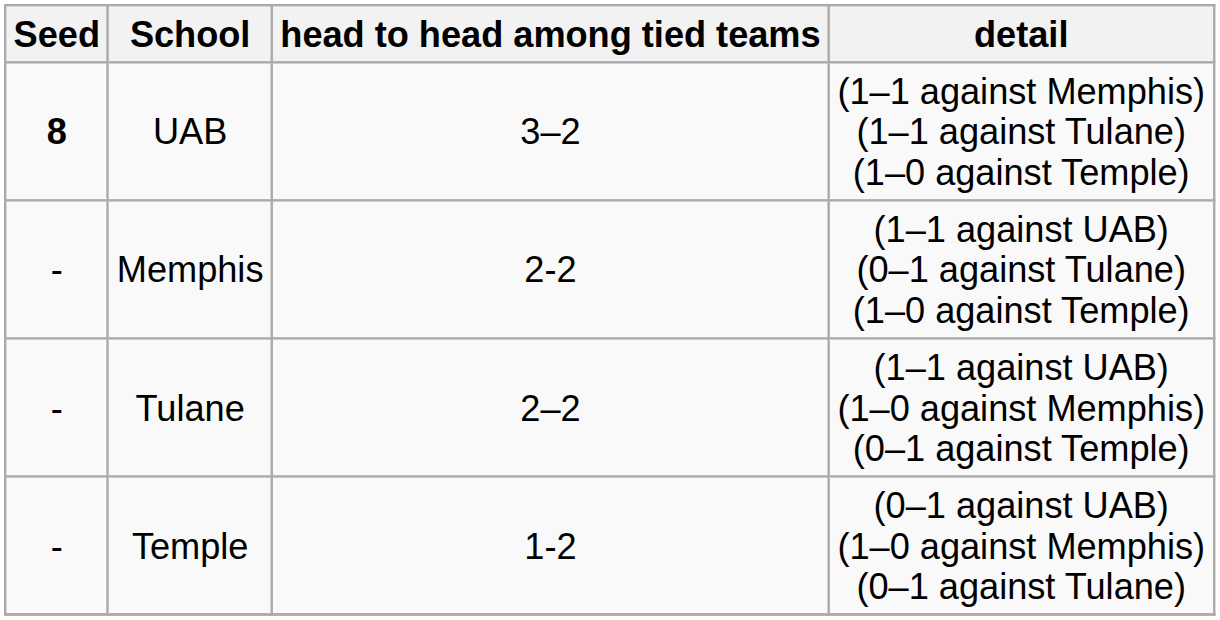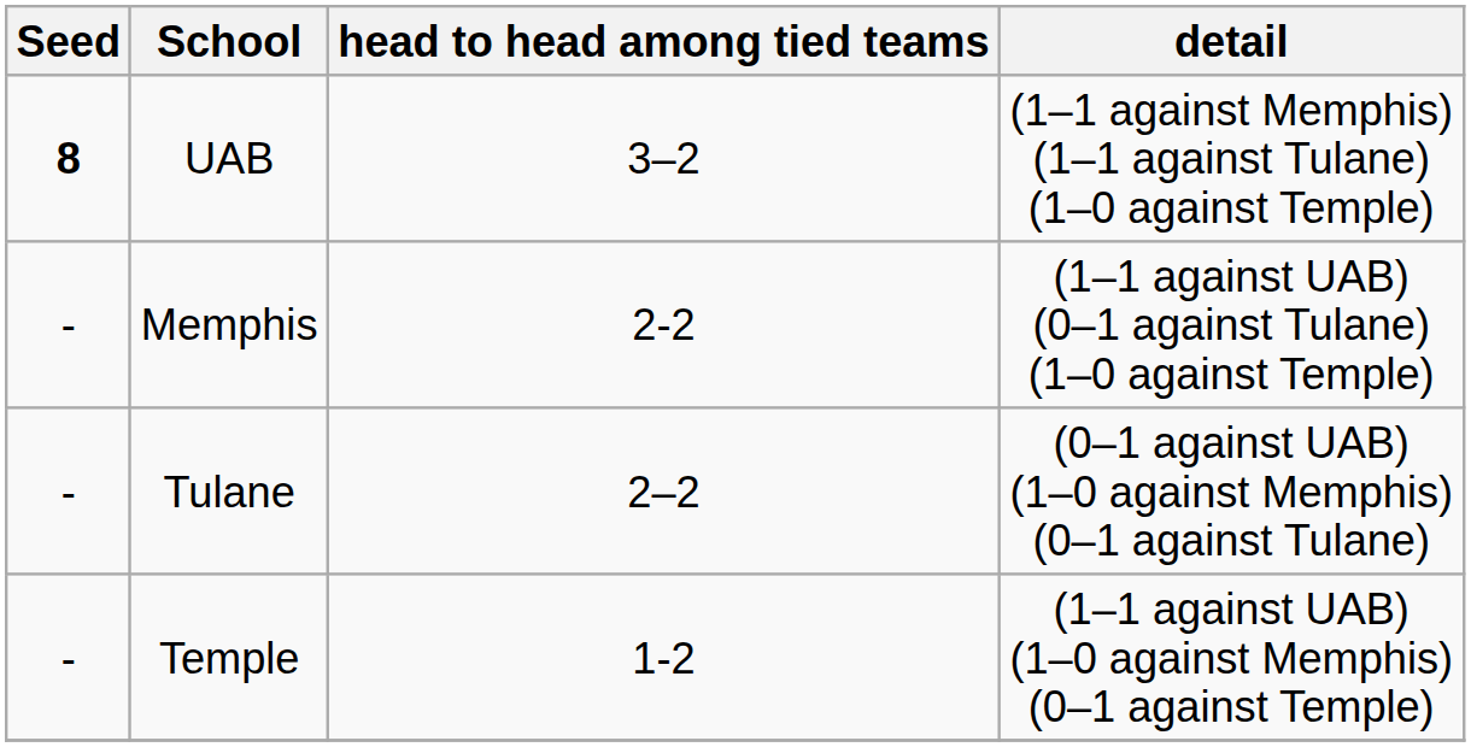Tulane | detail: (1–1 against UAB) (1–0 against Memphis) (0–1 against Temple) -> (0–1 against UAB) (1–0 against Memphis) (0–1 against Tulane)
Temple | detail: (0–1 against UAB) (1–0 against Memphis) (0–1 against Tulane) -> (1–1 against UAB) (1–0 against Memphis) (0–1 against Temple)
